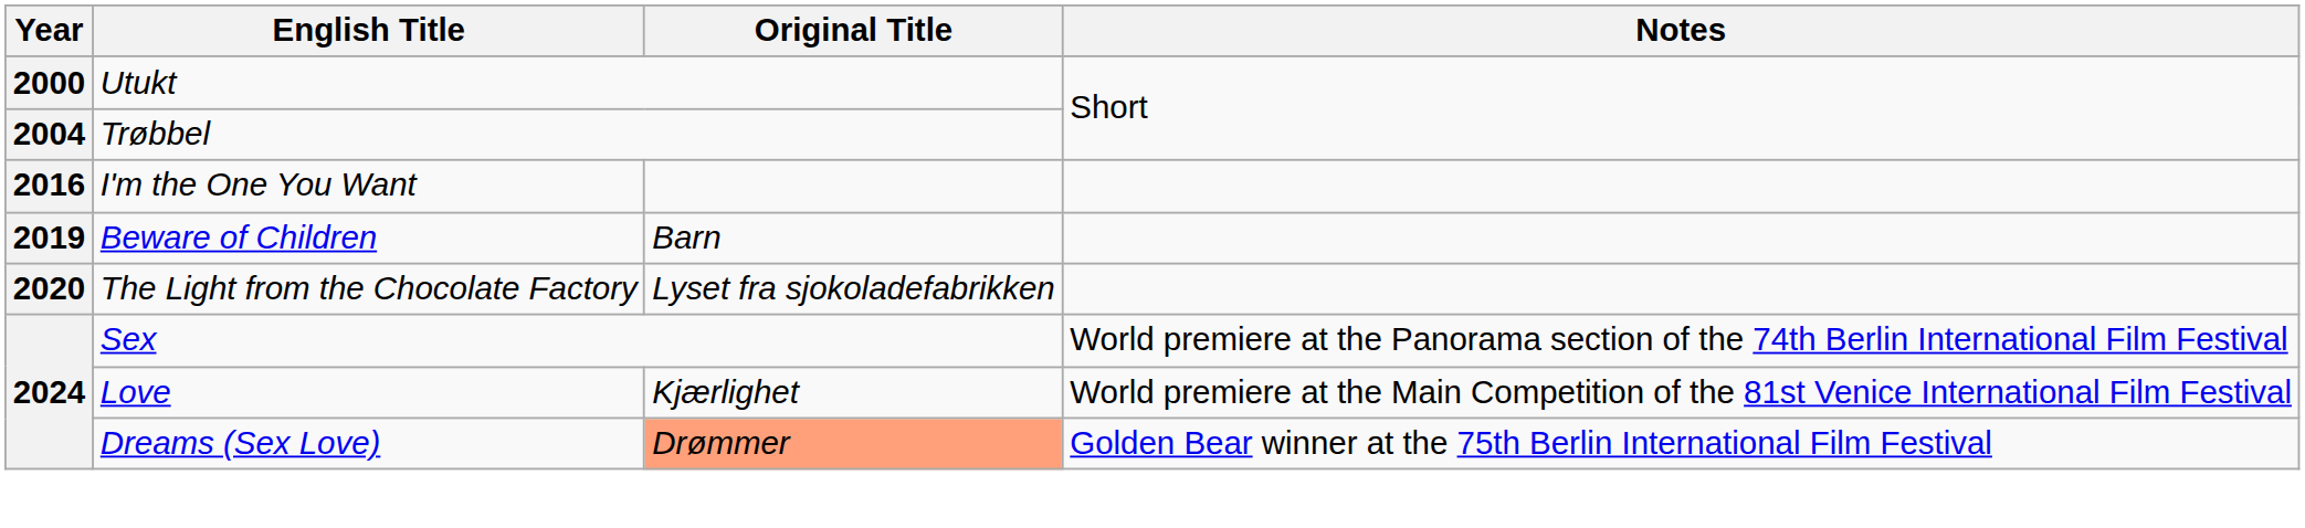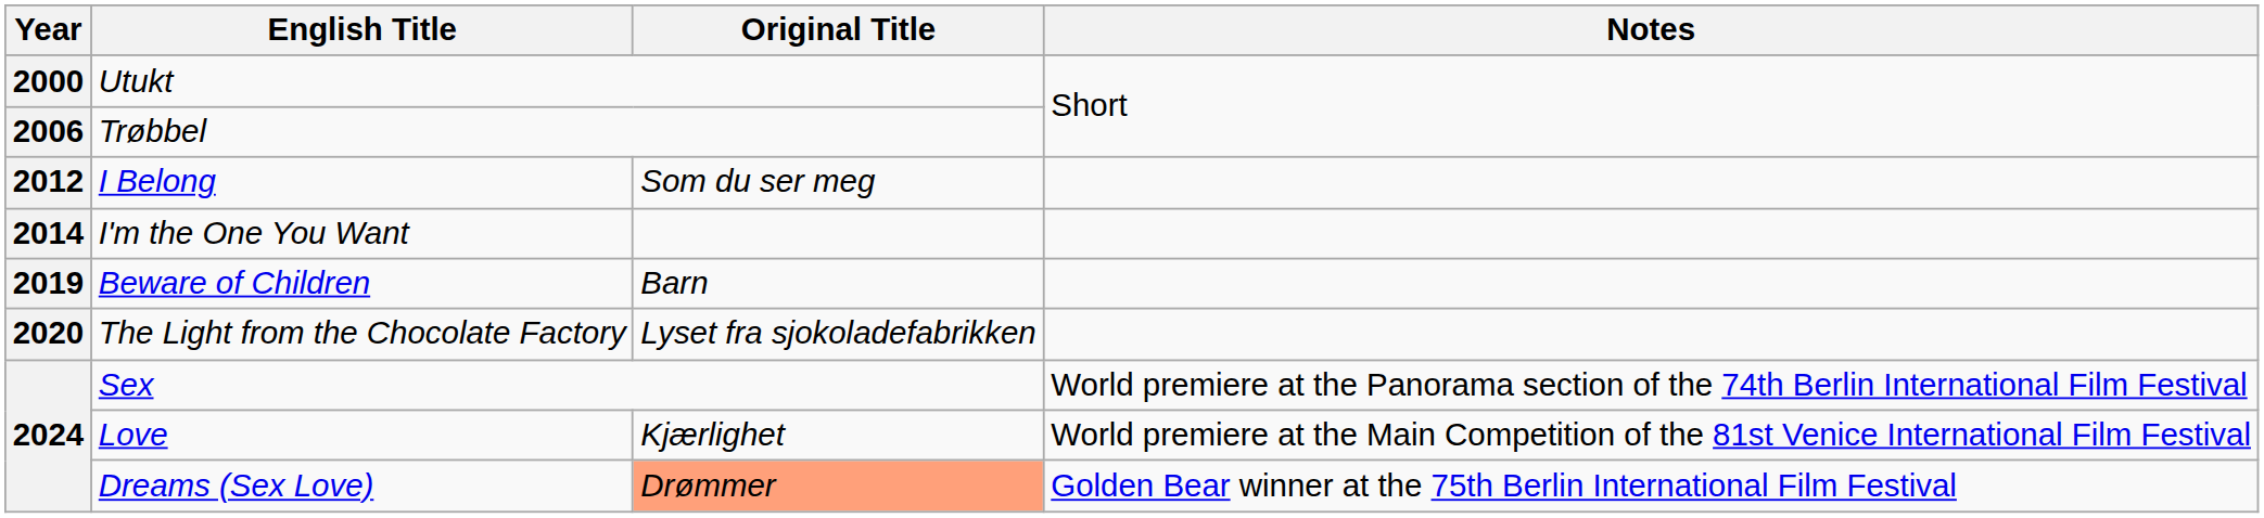Trøbbel | Year: 2004 -> 2006
+ row: 2012 | I Belong | Som du ser meg
I'm the One You Want | Year: 2016 -> 2014
